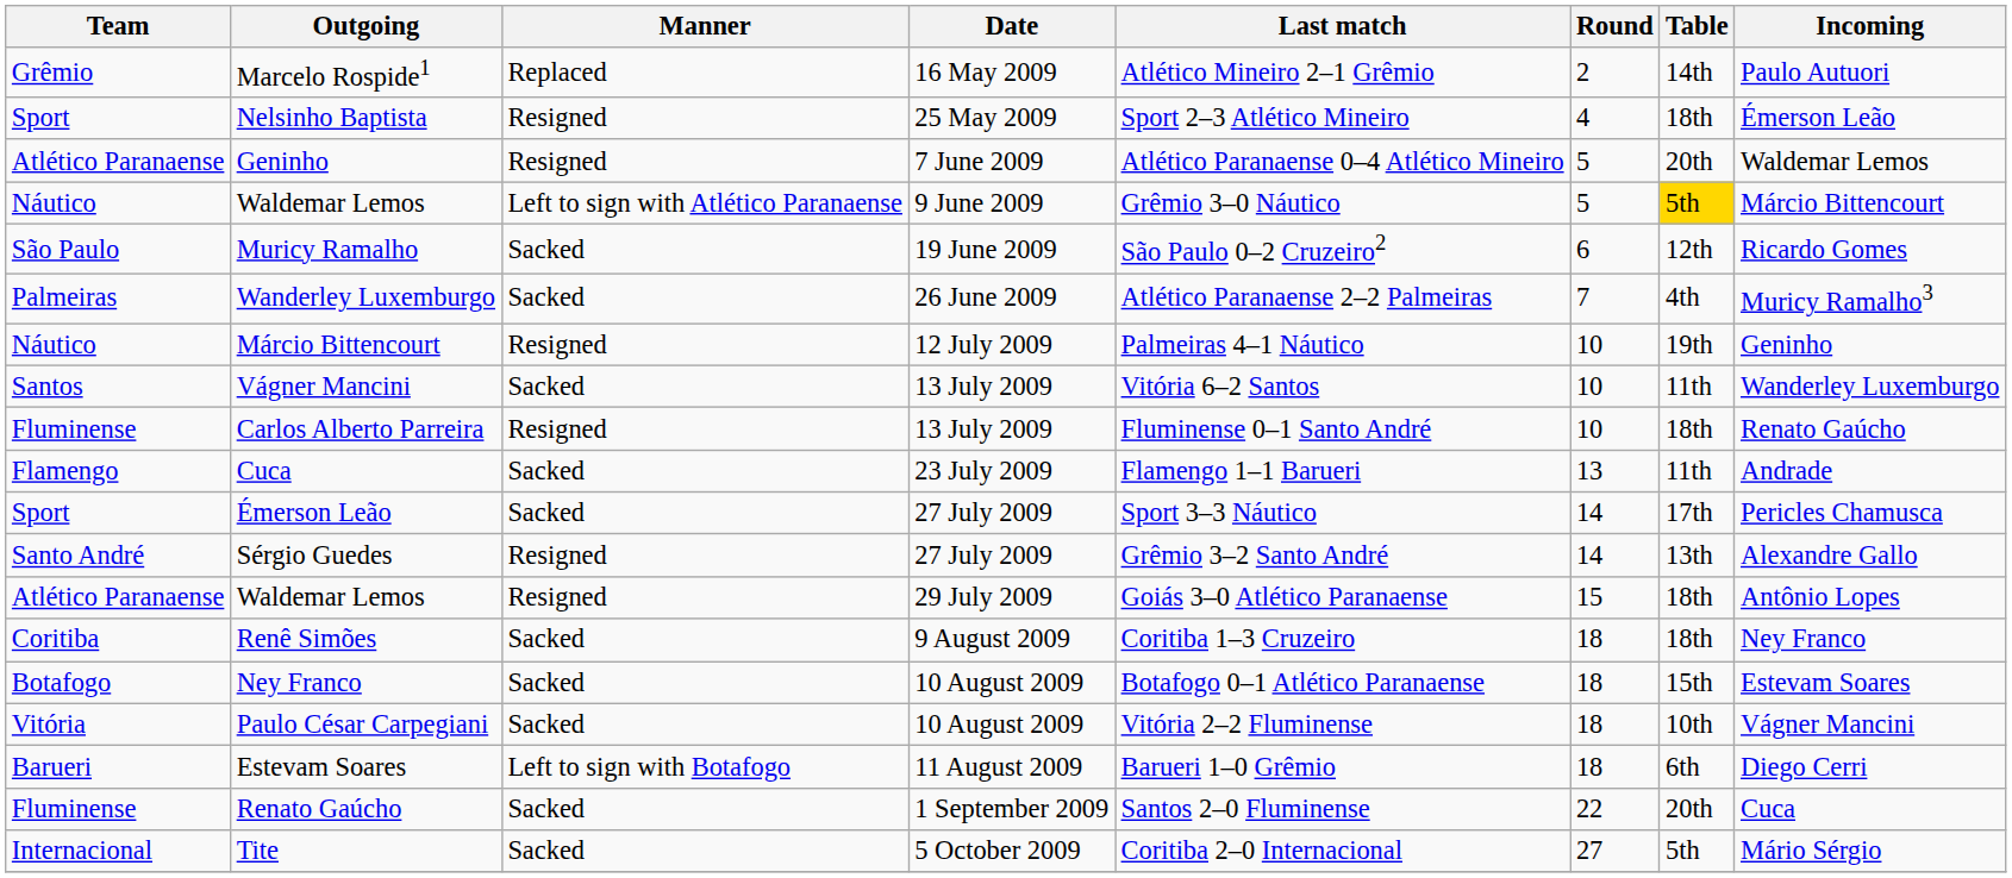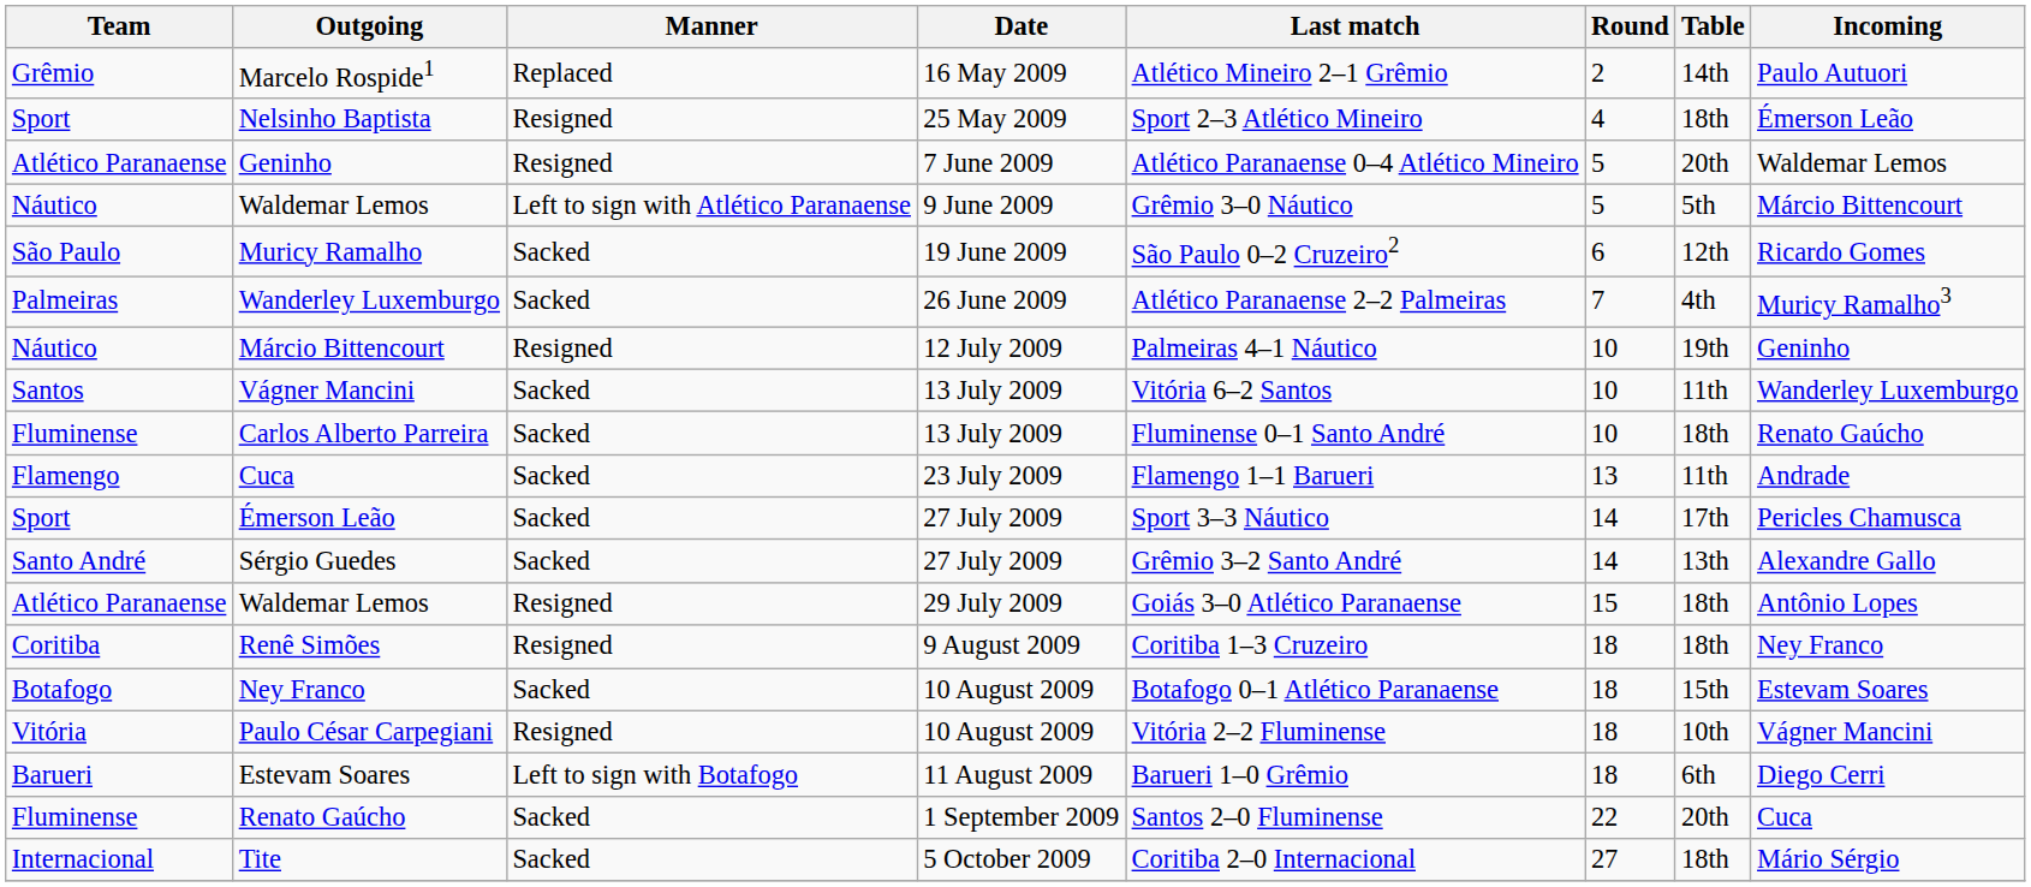Waldemar Lemos / 9 June 2009 | Table: gold background -> no background
Carlos Alberto Parreira | Manner: Resigned -> Sacked
Sérgio Guedes | Manner: Resigned -> Sacked
Renê Simões | Manner: Sacked -> Resigned
Paulo César Carpegiani | Manner: Sacked -> Resigned
Tite | Table: 5th -> 18th
